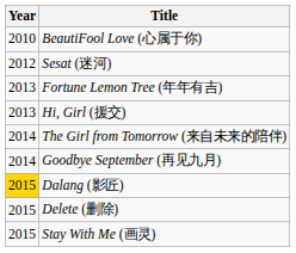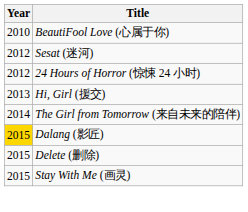+ row: 2012 | 24 Hours of Horror (惊悚 24 小时)
- row: 2013 | Fortune Lemon Tree (年年有吉)
- row: 2014 | Goodbye September (再见九月)
